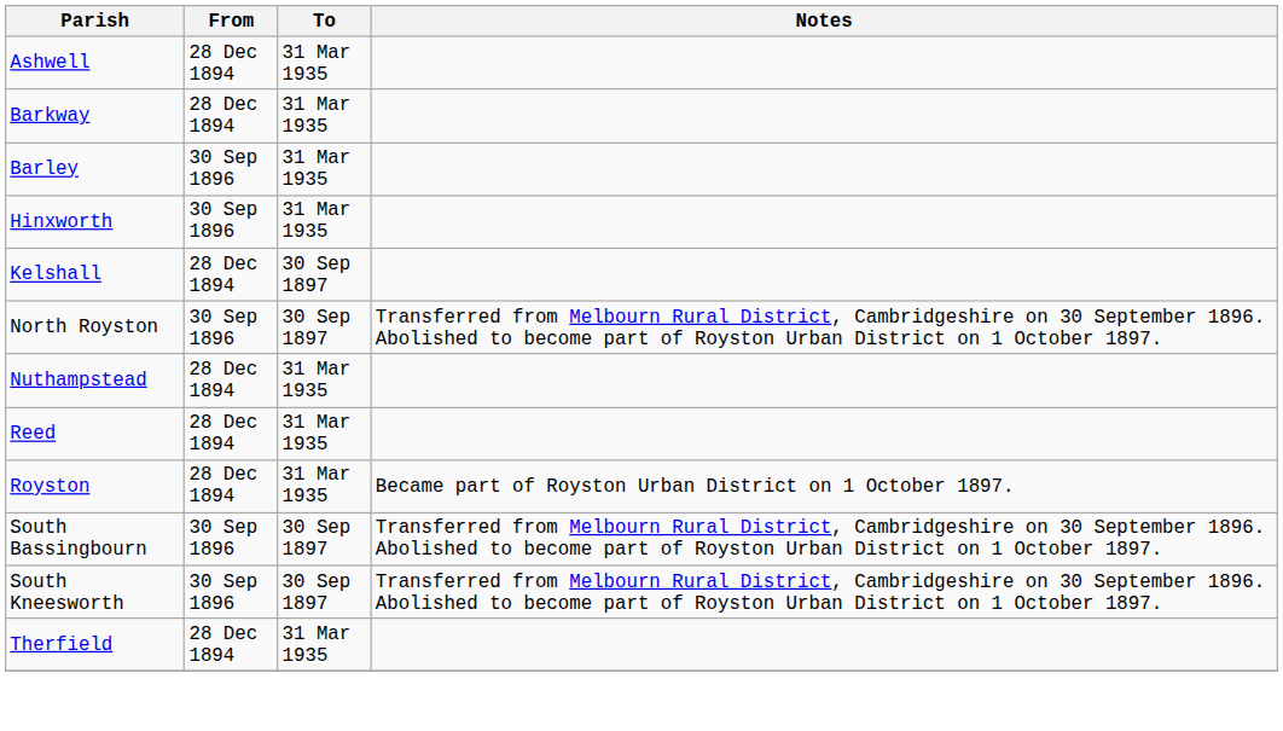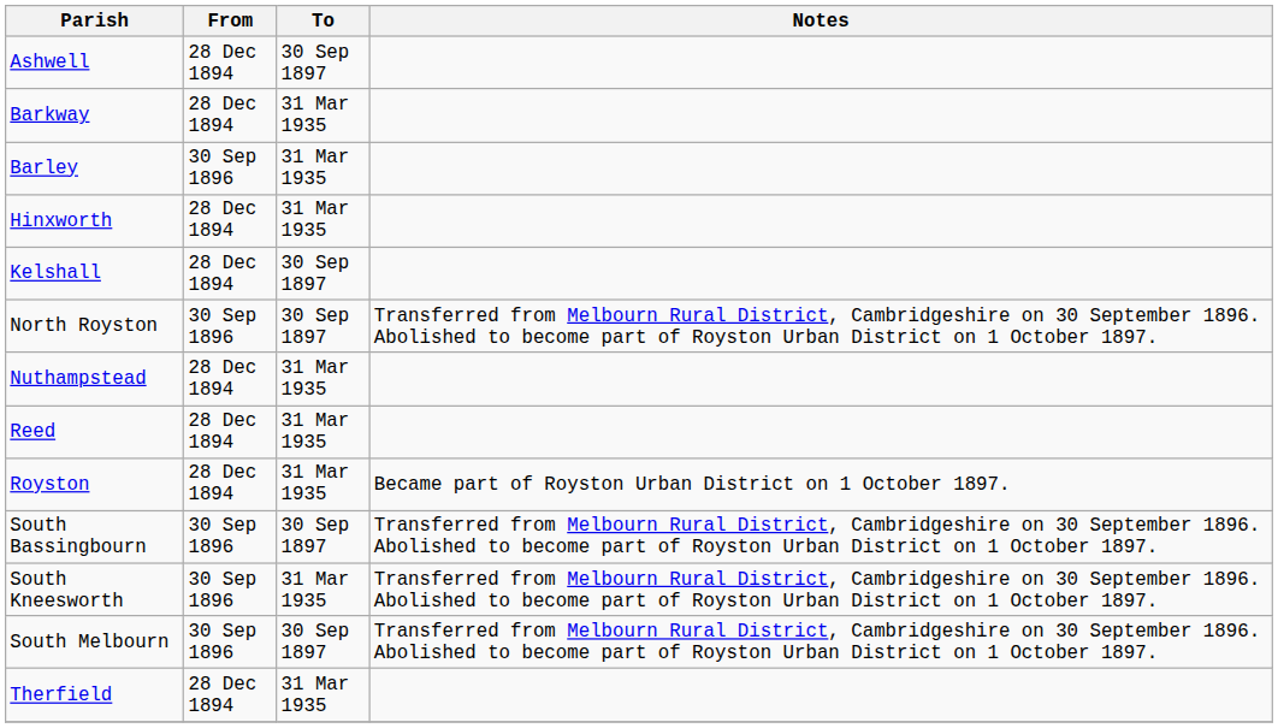Ashwell | To: 31 Mar 1935 -> 30 Sep 1897
Hinxworth | From: 30 Sep 1896 -> 28 Dec 1894
South Kneesworth | To: 30 Sep 1897 -> 31 Mar 1935
+ row: South Melbourn | 30 Sep 1896 | 30 Sep 1897 | Transferred from Melbourn Rural District, Cambridgeshire on 30 September 1896. Abolished to become part of Royston Urban District on 1 October 1897.
